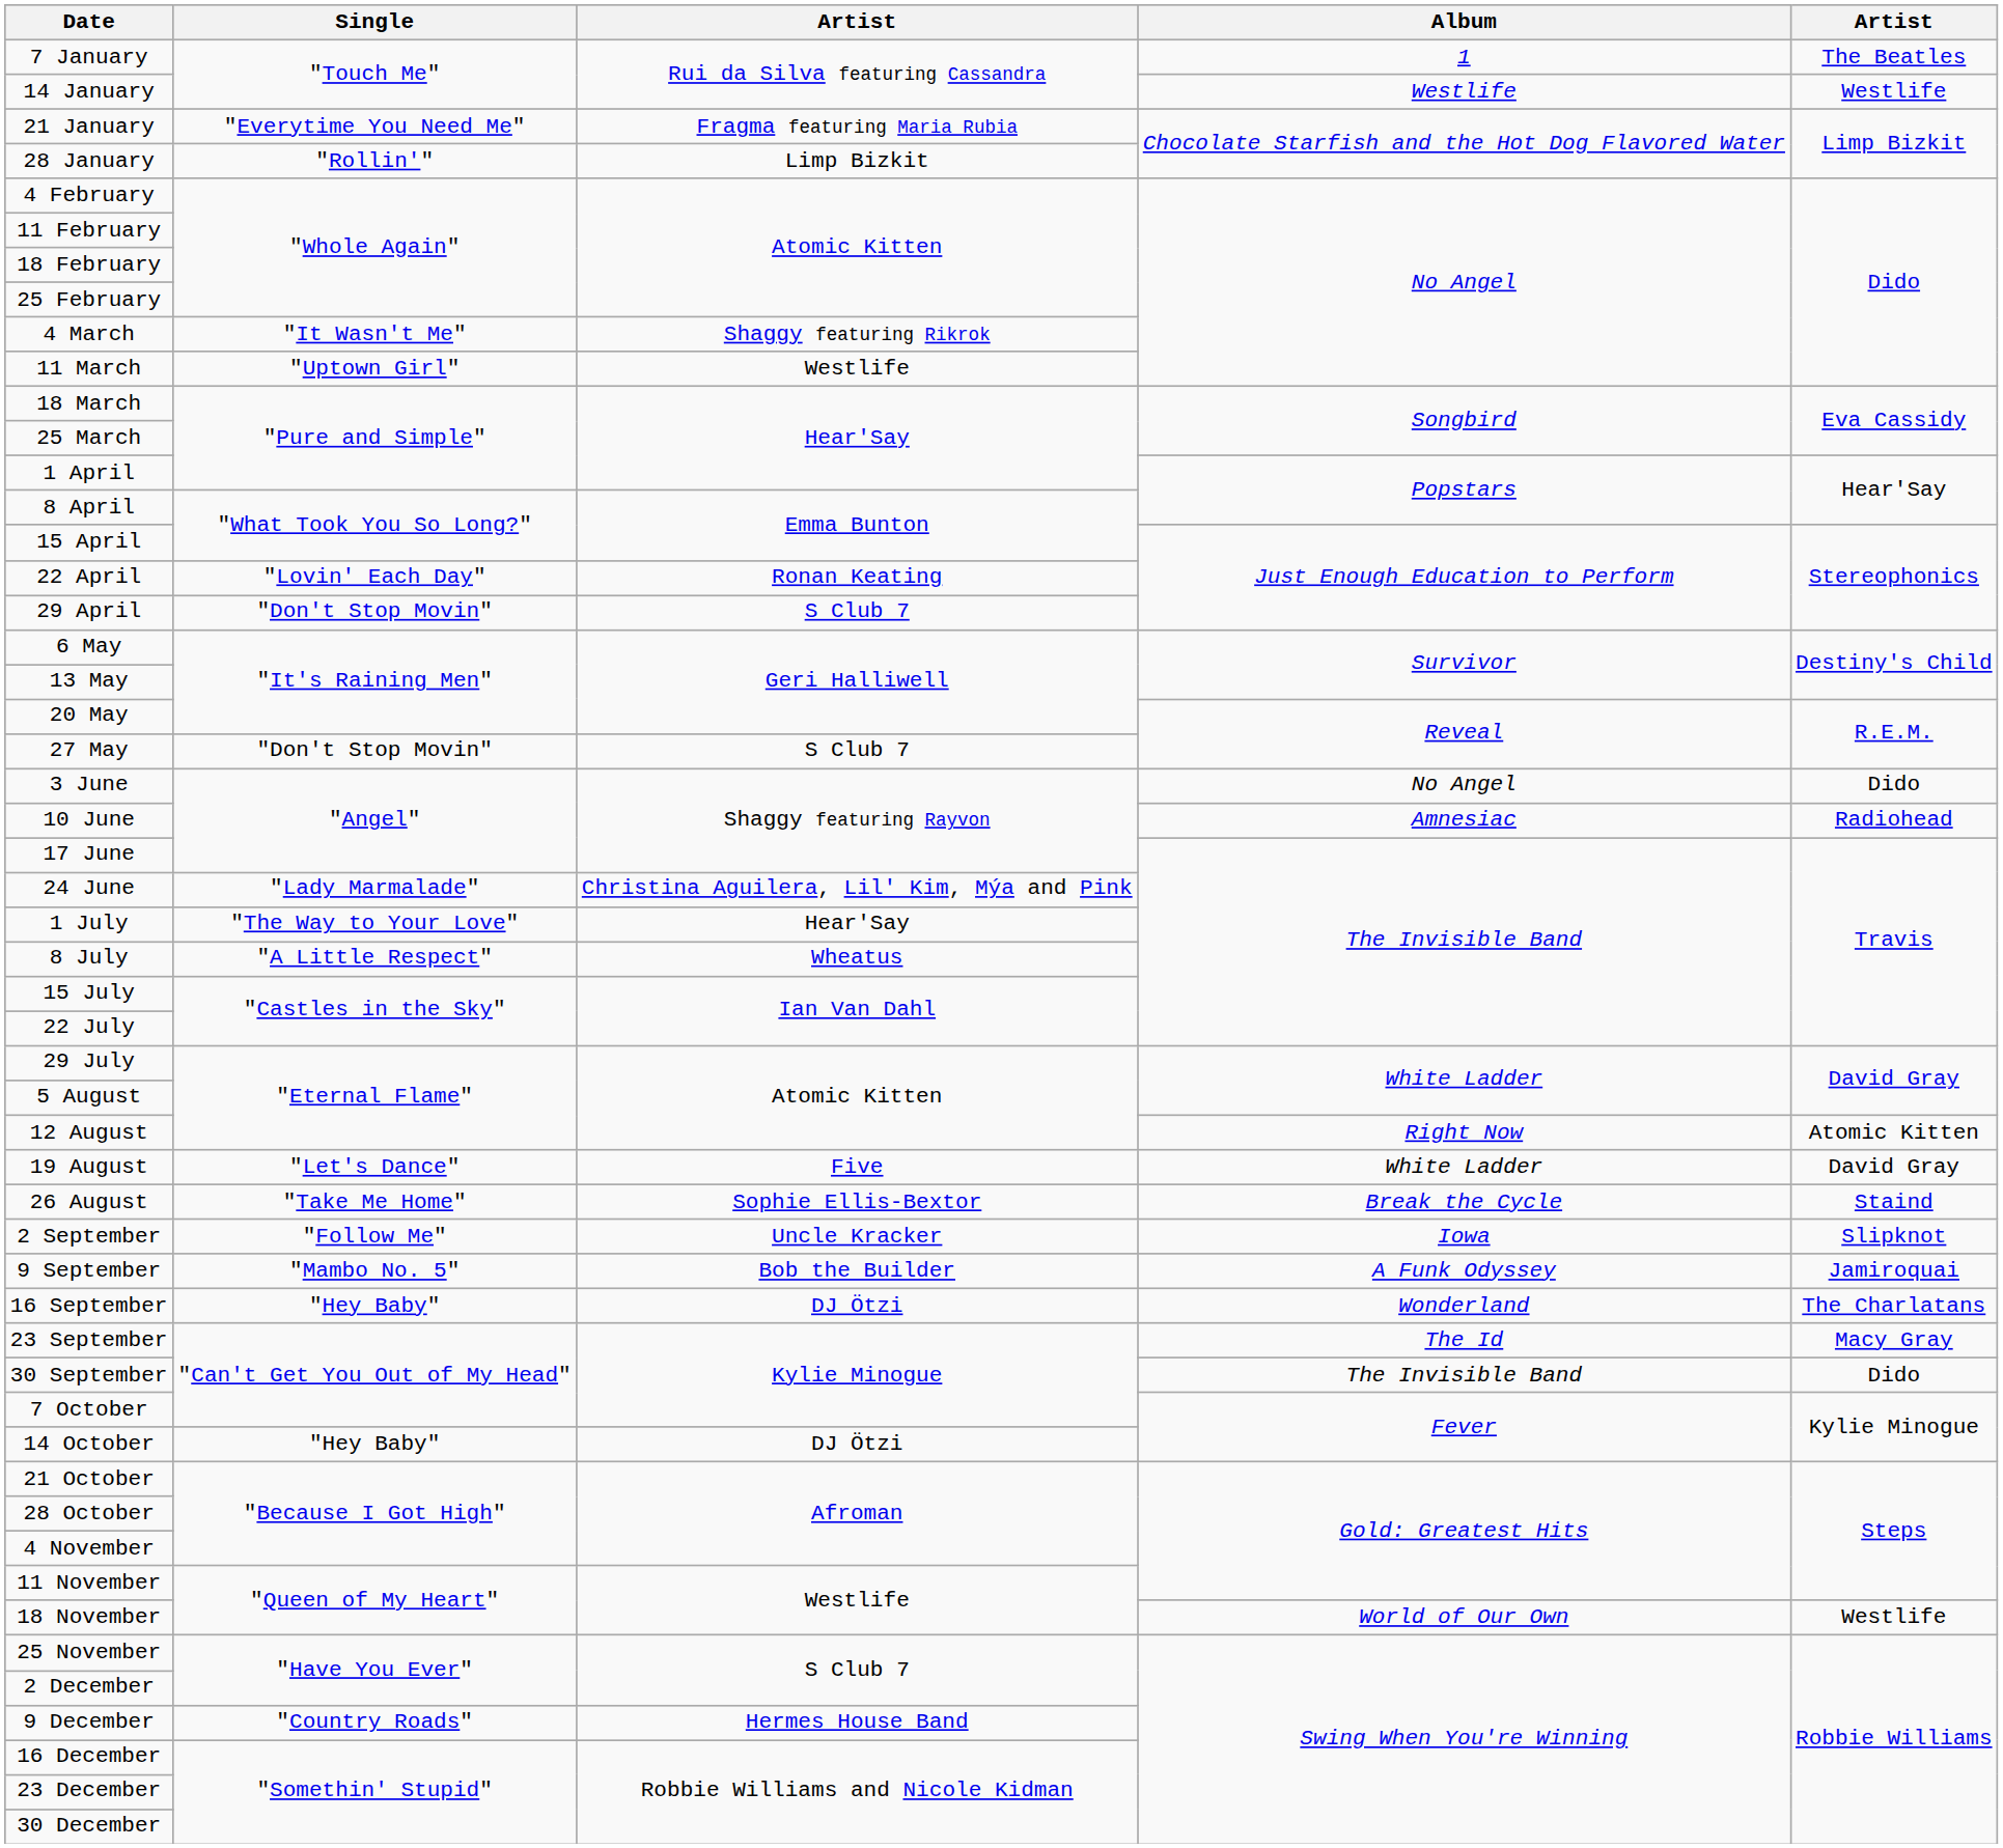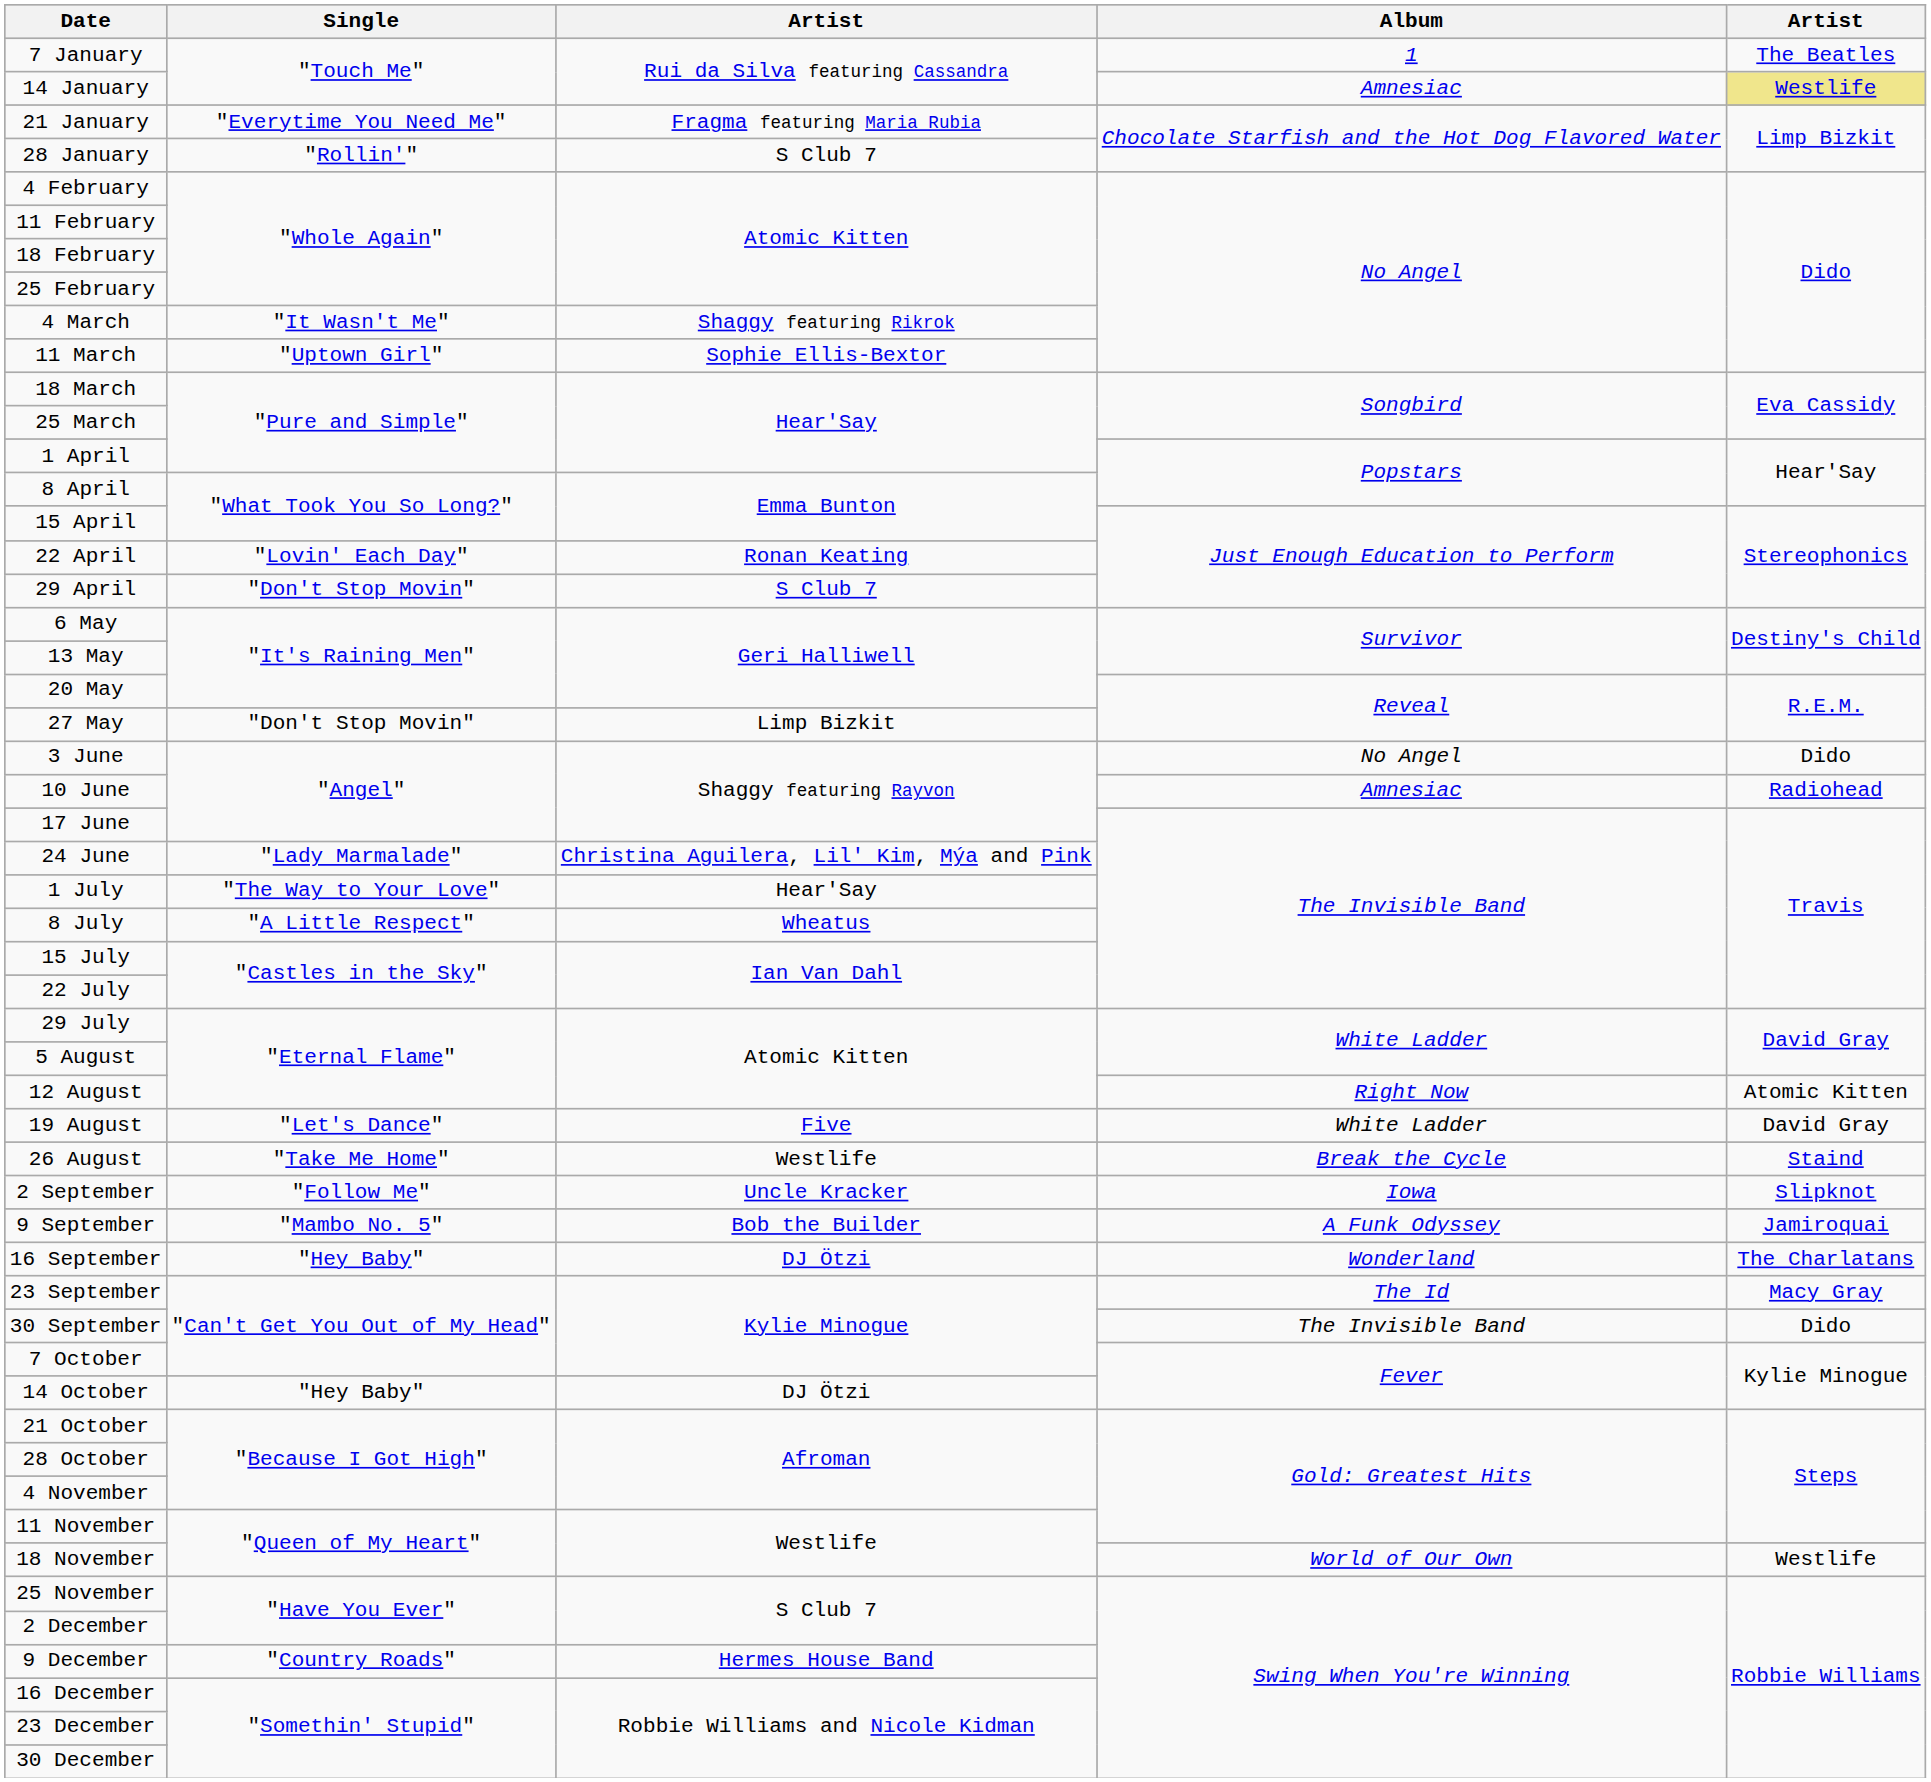14 January | Album: Westlife -> Amnesiac
14 January | column 5: no background -> khaki background
28 January | column 3: Limp Bizkit -> S Club 7
11 March | column 3: Westlife -> Sophie Ellis-Bextor
27 May | column 3: S Club 7 -> Limp Bizkit
26 August | column 3: Sophie Ellis-Bextor -> Westlife
